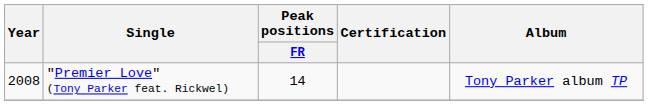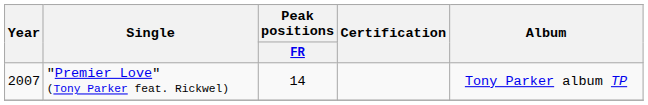"Premier Love" (Tony Parker feat. Rickwel) | Year: 2008 -> 2007
